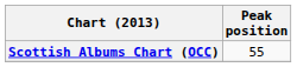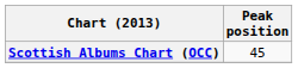Scottish Albums Chart (OCC) | Peak position: 55 -> 45
